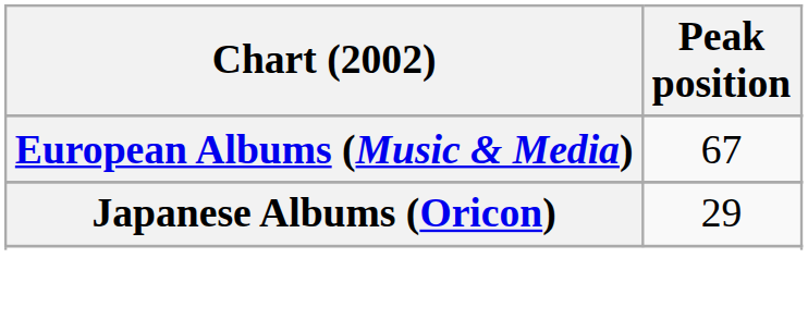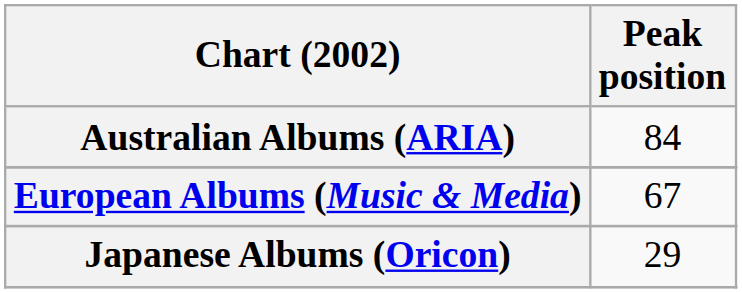+ row: Australian Albums (ARIA) | 84
